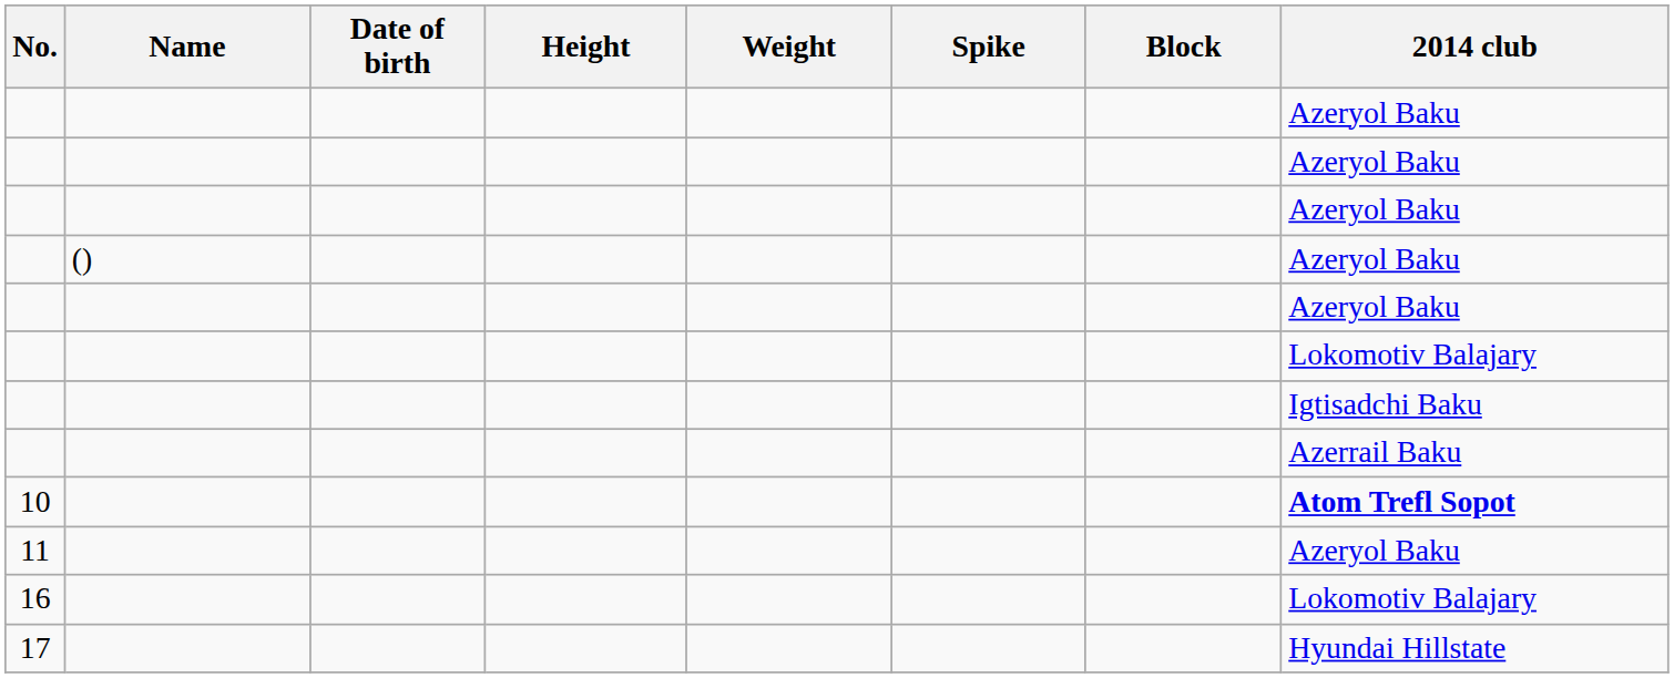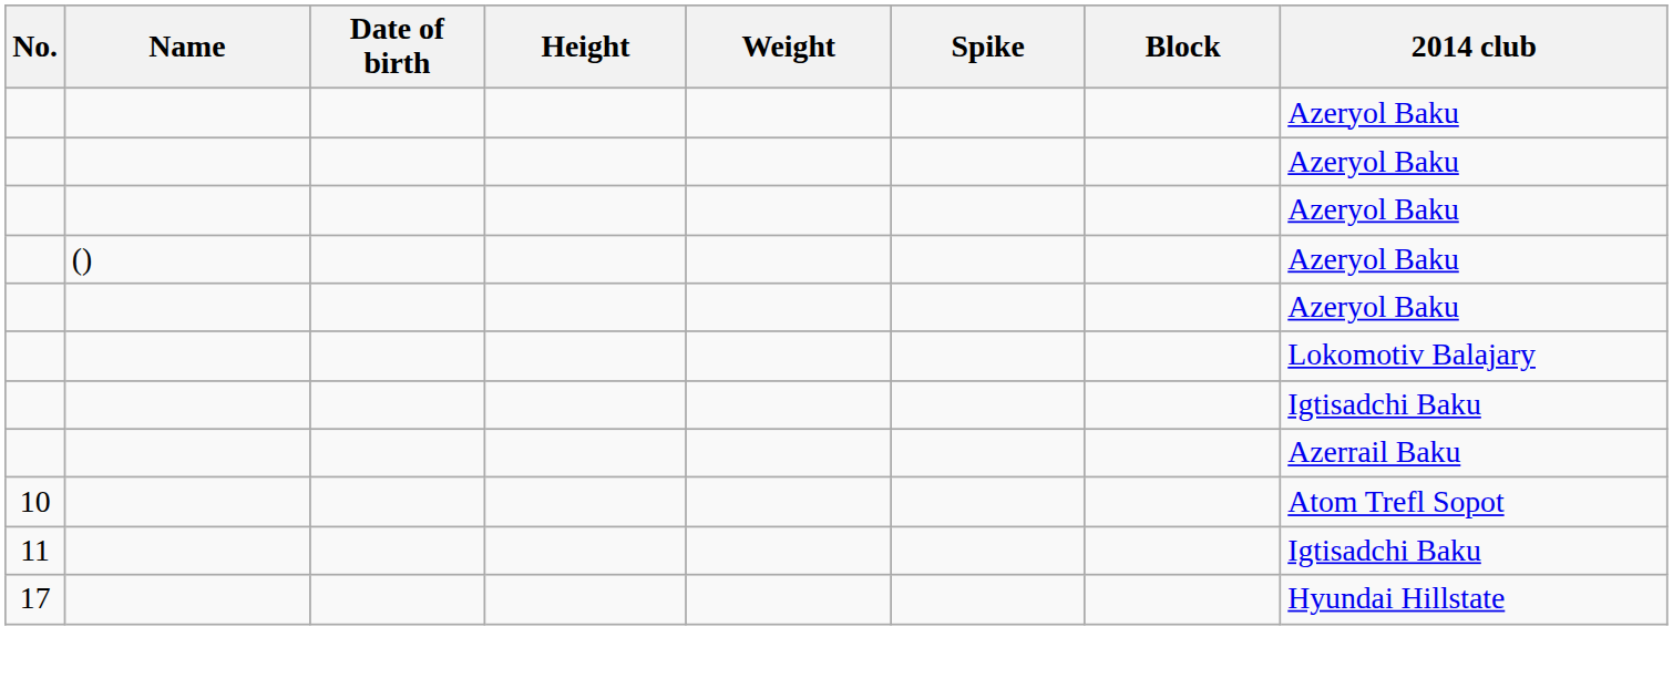10 | 2014 club: bold -> normal
11 | 2014 club: Azeryol Baku -> Igtisadchi Baku
- row: 16 | Lokomotiv Balajary
